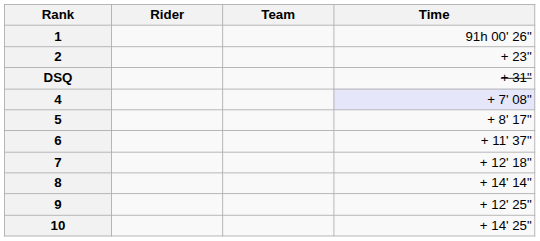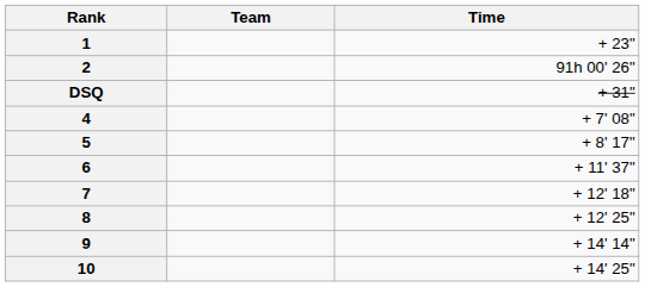- column: Rider
1 | Time: 91h 00' 26" -> + 23"
2 | Time: + 23" -> 91h 00' 26"
4 | Time: lavender background -> no background
8 | Time: + 14' 14" -> + 12' 25"
9 | Time: + 12' 25" -> + 14' 14"
